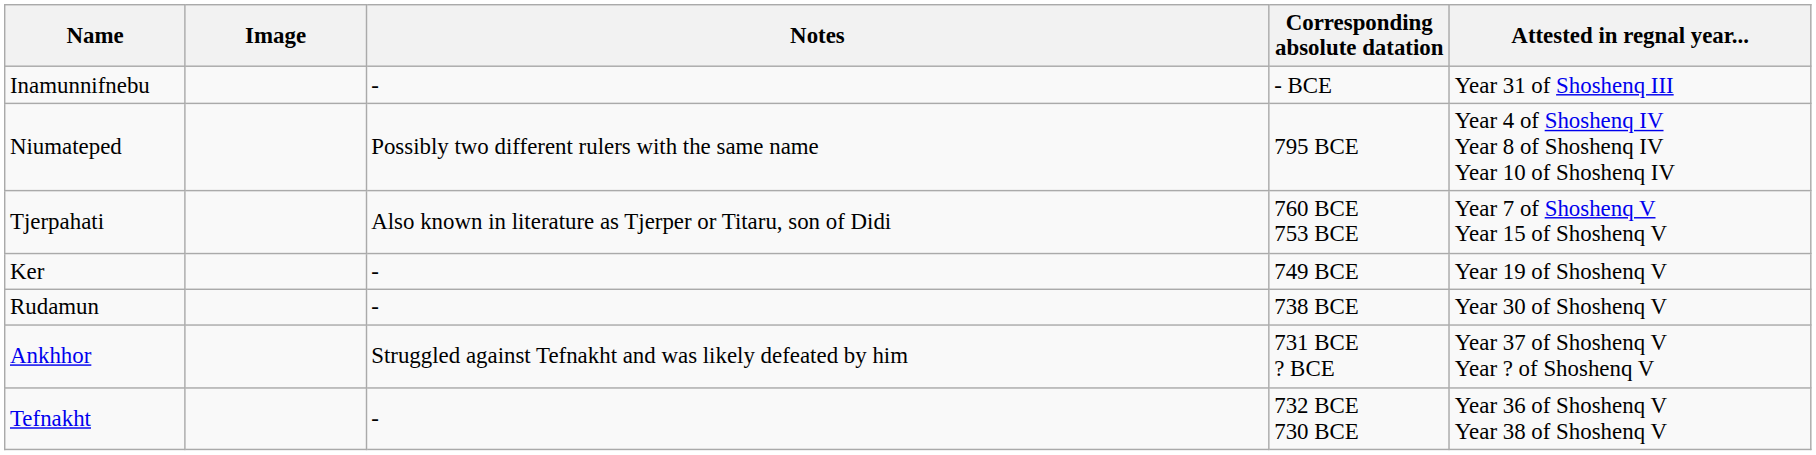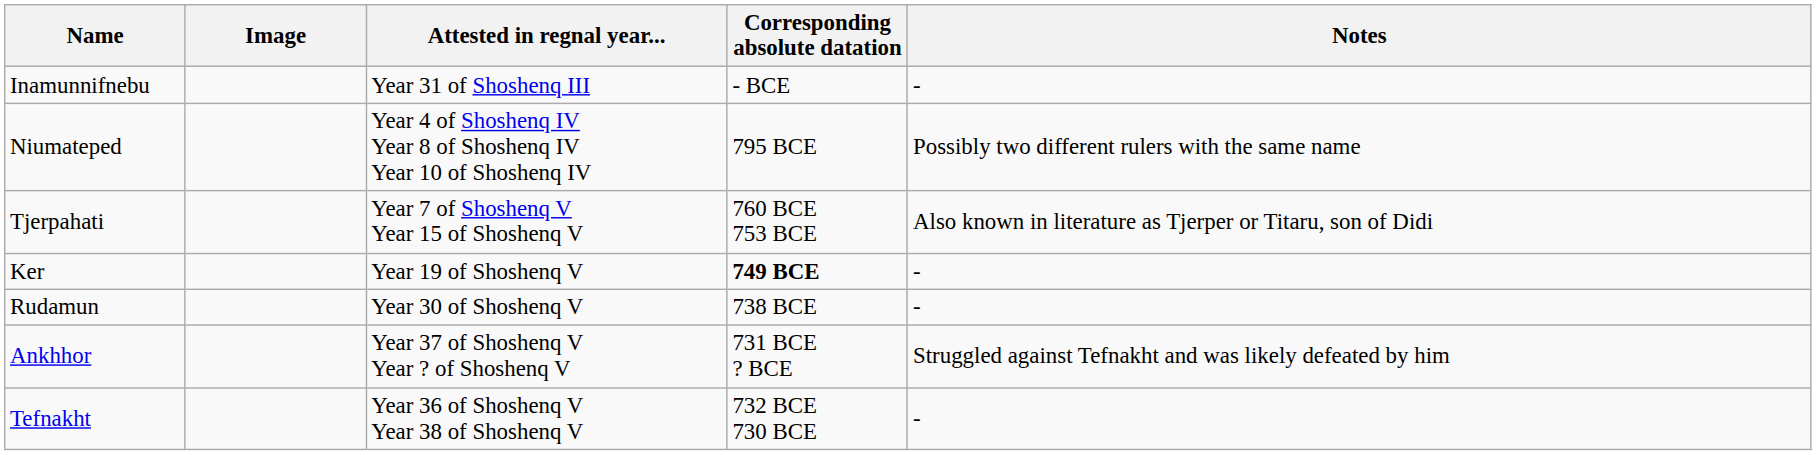columns swapped: Attested in regnal year... <-> Notes
Ker | Corresponding absolute datation: normal -> bold
